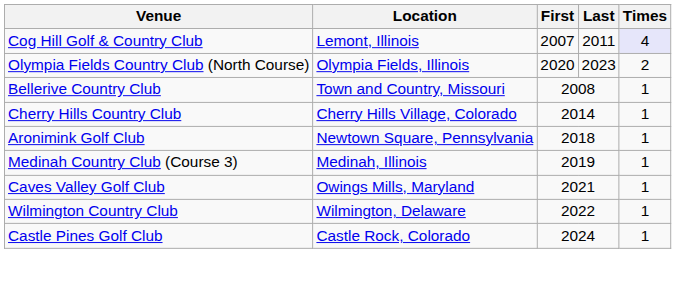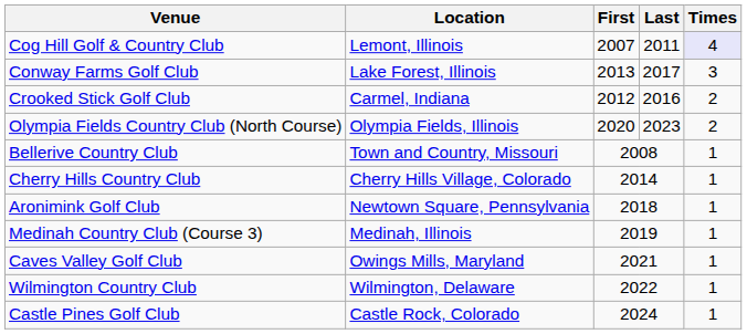+ row: Conway Farms Golf Club | Lake Forest, Illinois | 2013 | 2017 | 3
+ row: Crooked Stick Golf Club | Carmel, Indiana | 2012 | 2016 | 2
